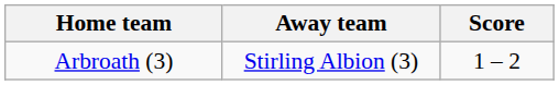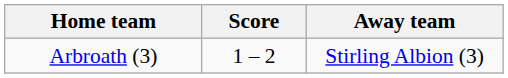columns swapped: Score <-> Away team
